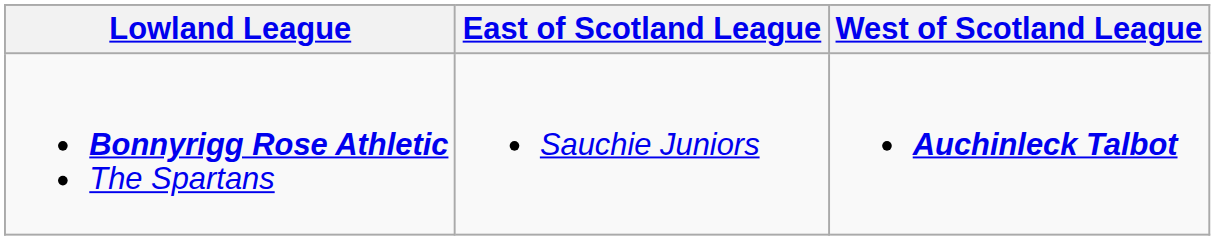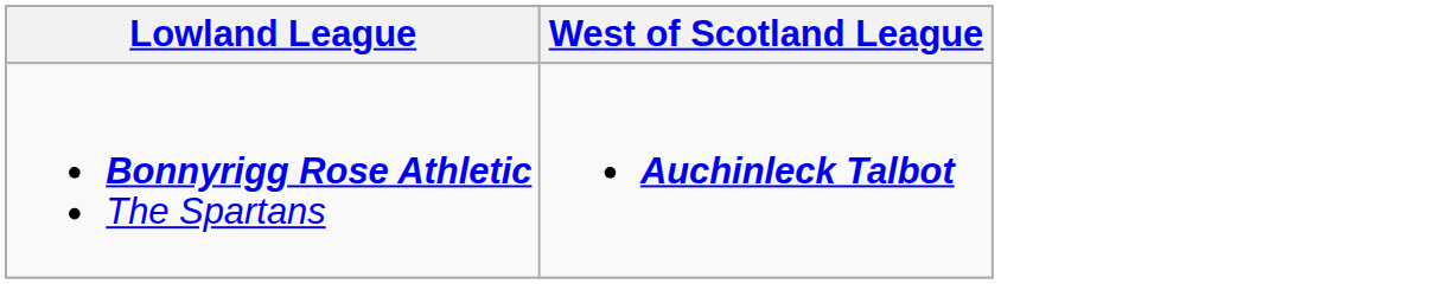- column: East of Scotland League | Sauchie Juniors
